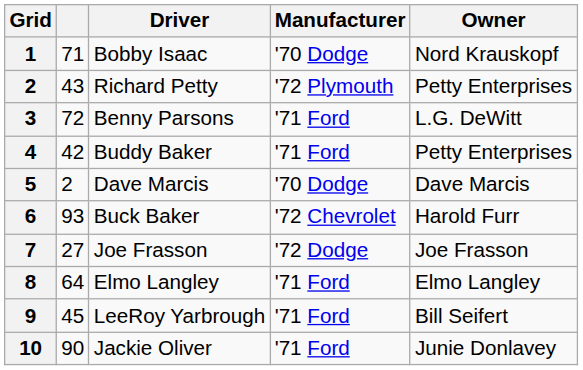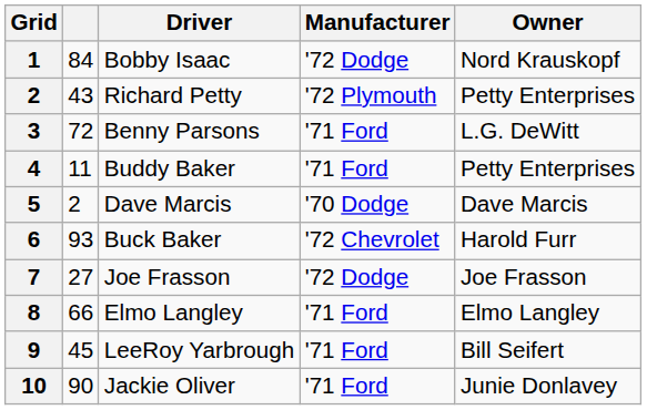1 | column 2: 71 -> 84
1 | Manufacturer: '70 Dodge -> '72 Dodge
4 | column 2: 42 -> 11
8 | column 2: 64 -> 66
